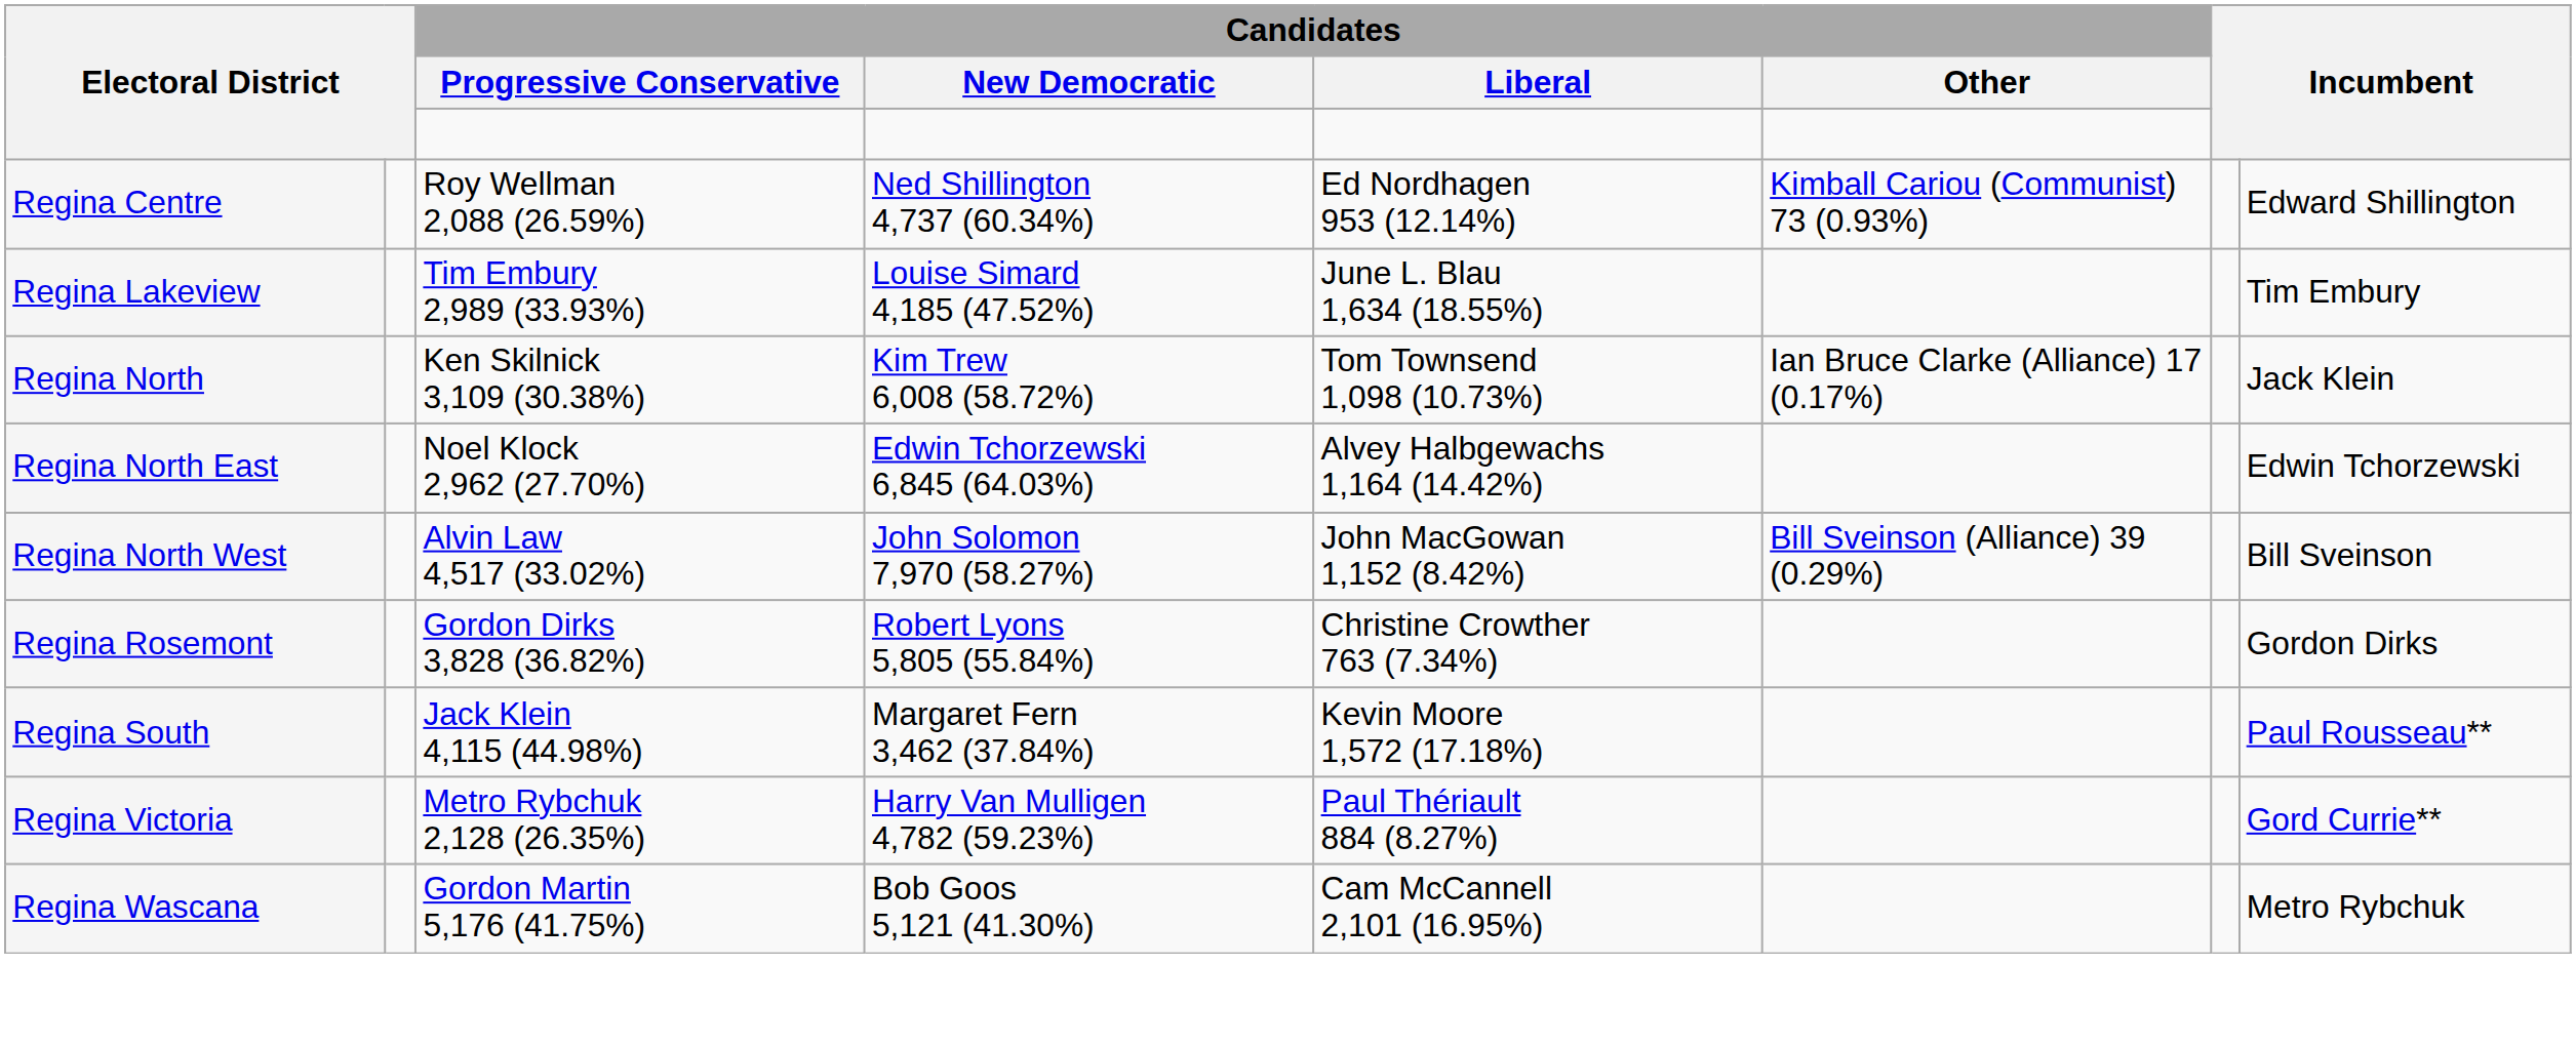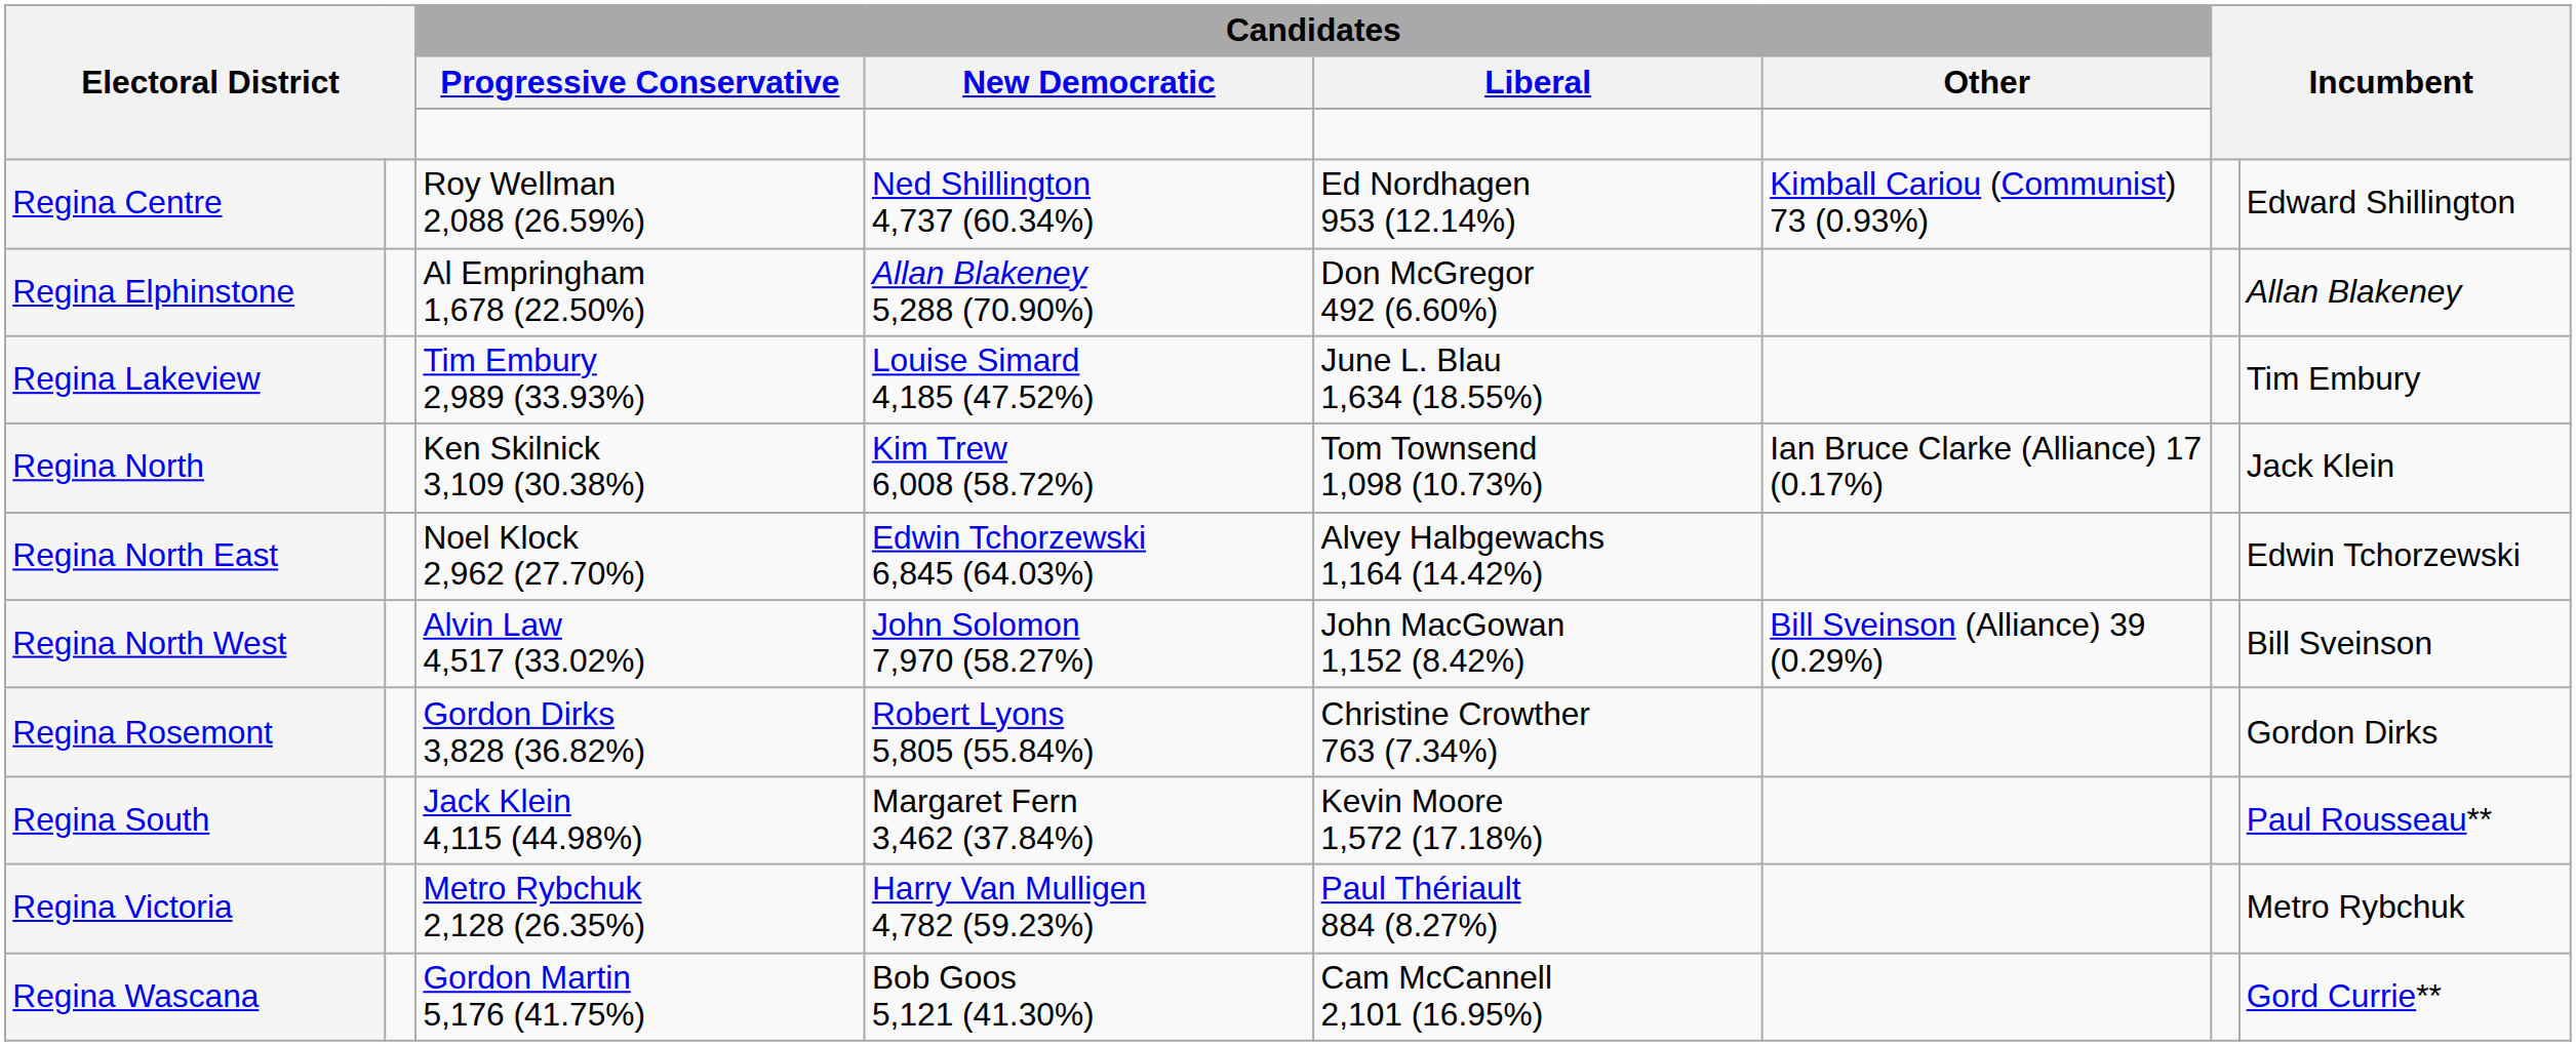+ row: Regina Elphinstone | Al Empringham 1,678 (22.50%) | Allan Blakeney 5,288 (70.90%) | Don McGregor 492 (6.60%) | Allan Blakeney
Regina Victoria | column 8: Gord Currie** -> Metro Rybchuk
Regina Wascana | column 8: Metro Rybchuk -> Gord Currie**
